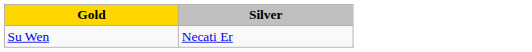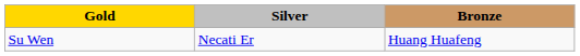+ column: Bronze | Huang Huafeng
